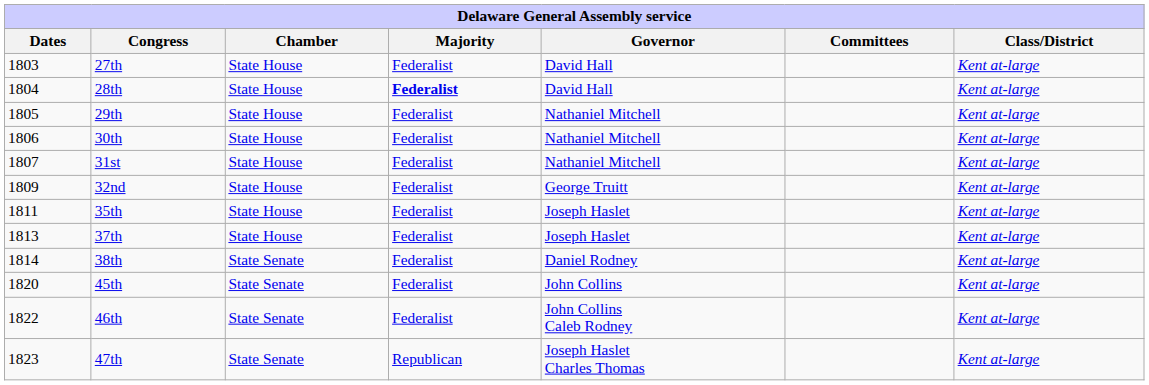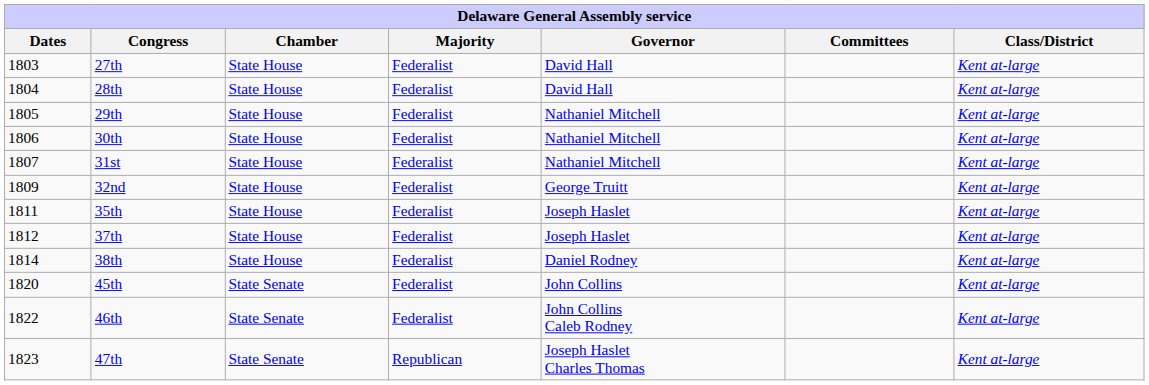28th | Majority: bold -> normal
37th | Dates: 1813 -> 1812
38th | Chamber: State Senate -> State House
